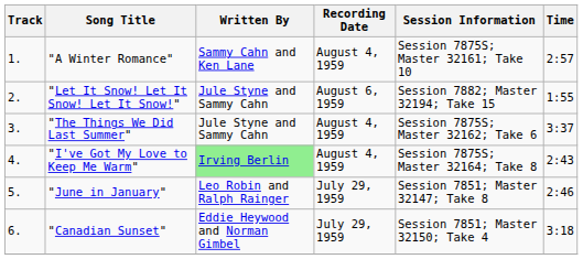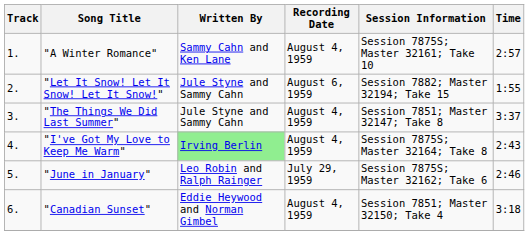"The Things We Did Last Summer" | Session Information: Session 7875S; Master 32162; Take 6 -> Session 7851; Master 32147; Take 8
"June in January" | Session Information: Session 7851; Master 32147; Take 8 -> Session 7875S; Master 32162; Take 6
"Canadian Sunset" | Recording Date: July 29, 1959 -> August 4, 1959
